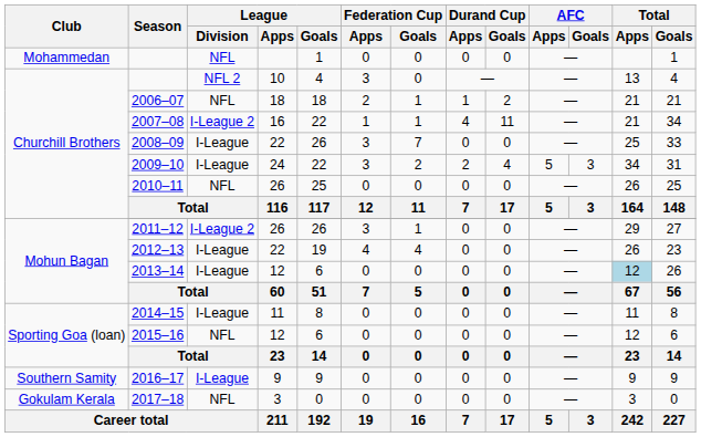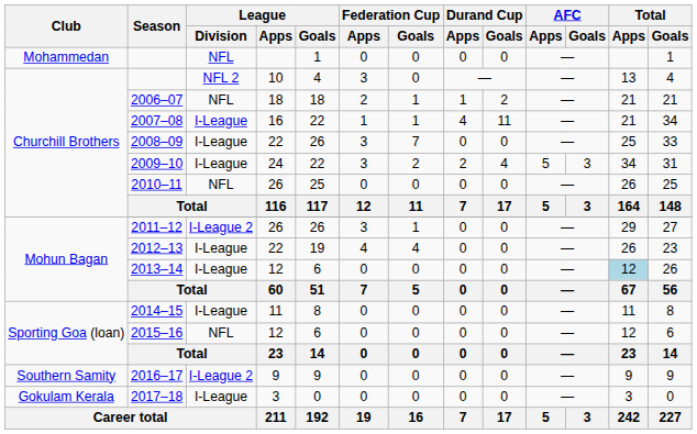2007–08 | League / Division: I-League 2 -> I-League
2016–17 | League / Division: I-League -> I-League 2
2017–18 | League / Division: NFL -> I-League
